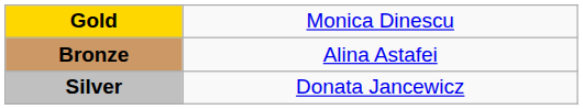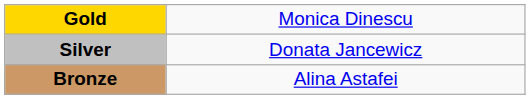rows swapped: Silver <-> Bronze
